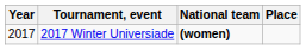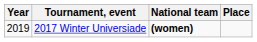2017 Winter Universiade | Year: 2017 -> 2019
